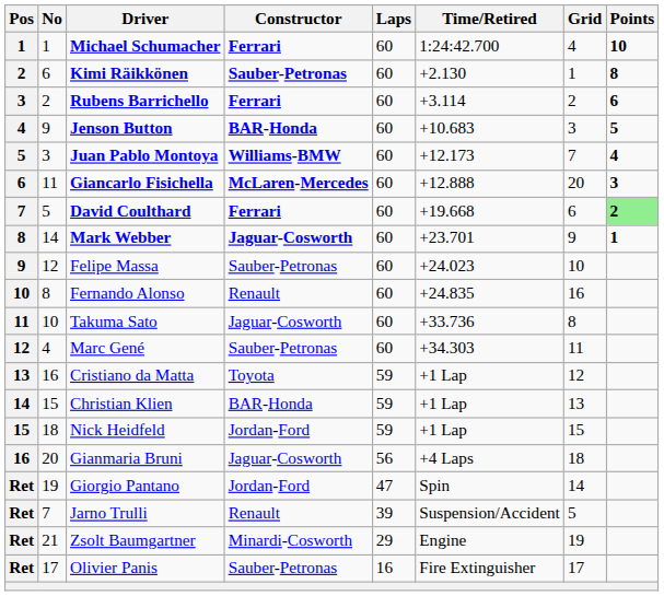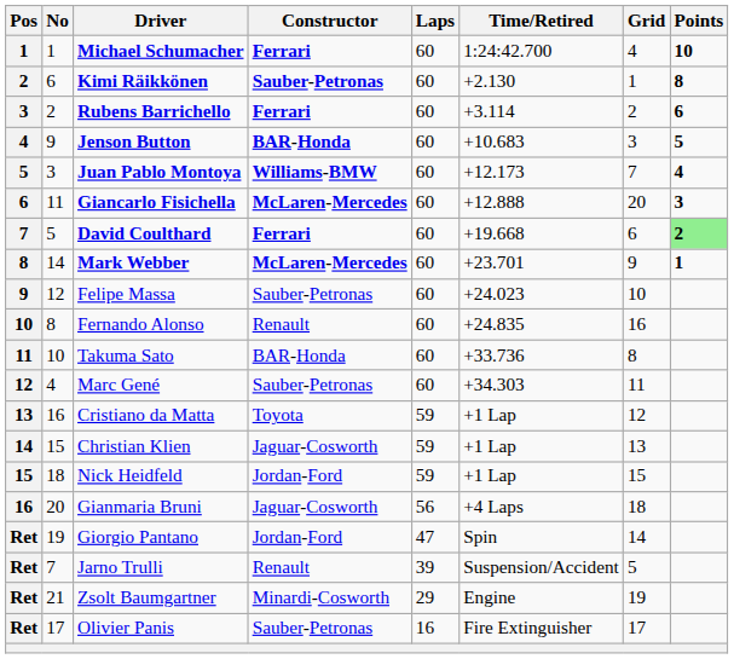Mark Webber | Constructor: Jaguar-Cosworth -> McLaren-Mercedes
Takuma Sato | Constructor: Jaguar-Cosworth -> BAR-Honda
Christian Klien | Constructor: BAR-Honda -> Jaguar-Cosworth
